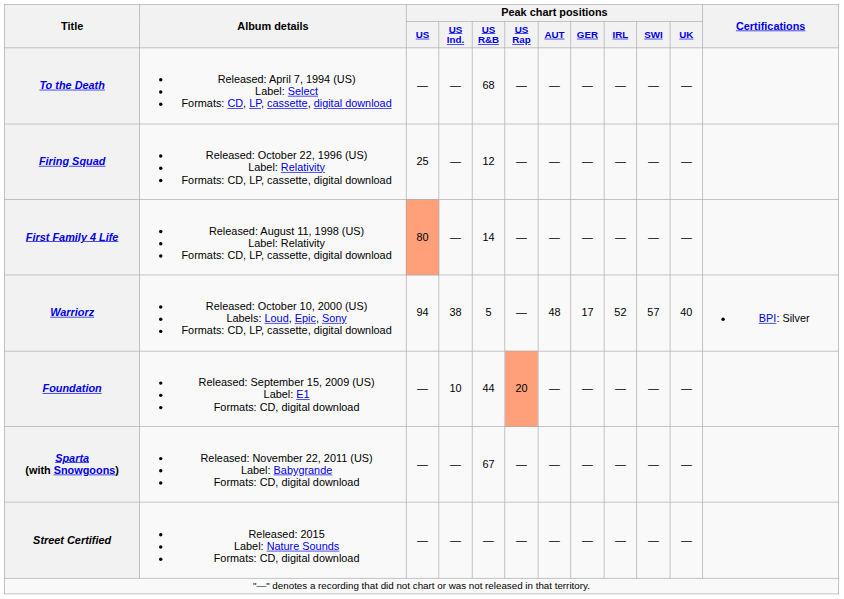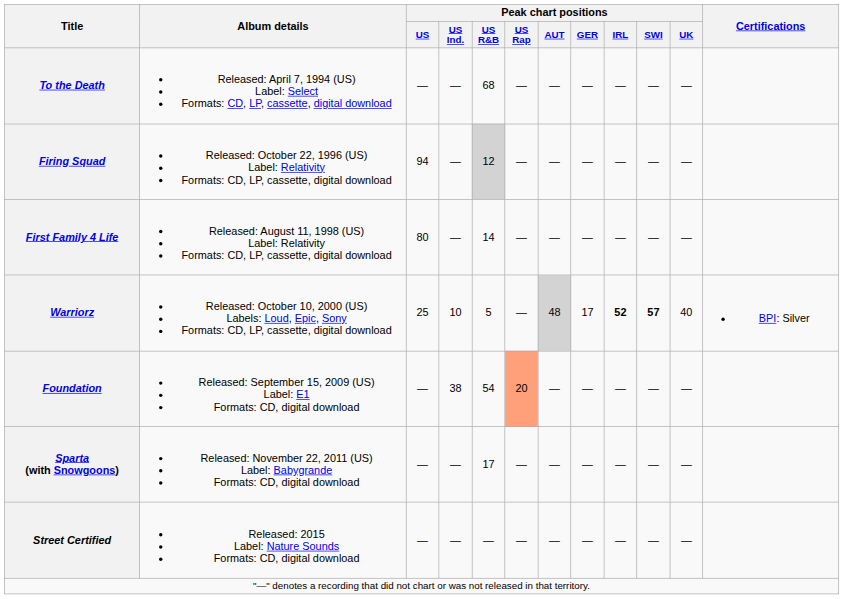Firing Squad | Peak chart positions / US: 25 -> 94
Firing Squad | Peak chart positions / US R&B: no background -> lightgrey background
First Family 4 Life | Peak chart positions / US: lightsalmon background -> no background
Warriorz | Peak chart positions / US: 94 -> 25
Warriorz | Peak chart positions / US Ind.: 38 -> 10
Warriorz | Peak chart positions / AUT: no background -> lightgrey background
Warriorz | Peak chart positions / IRL: normal -> bold
Warriorz | Peak chart positions / SWI: normal -> bold
Foundation | Peak chart positions / US Ind.: 10 -> 38
Foundation | Peak chart positions / US R&B: 44 -> 54
Sparta (with Snowgoons) | Peak chart positions / US R&B: 67 -> 17
